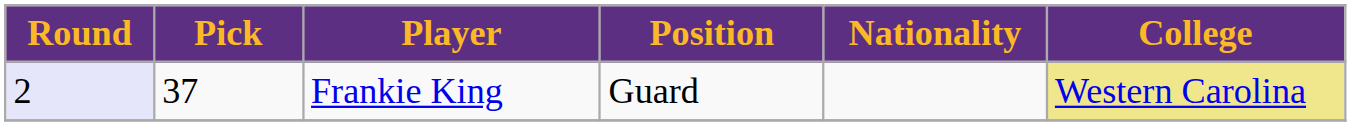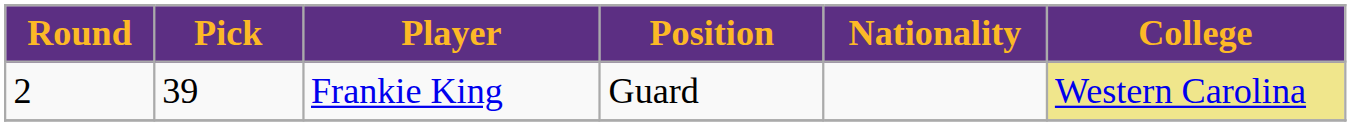Frankie King | Round: lavender background -> no background
Frankie King | Pick: 37 -> 39
